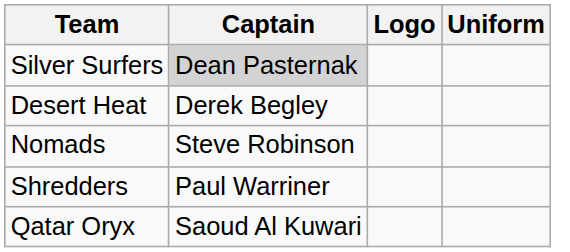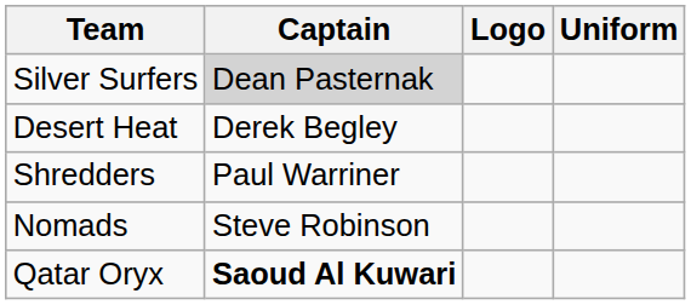rows swapped: Shredders <-> Nomads
Qatar Oryx | Captain: normal -> bold
